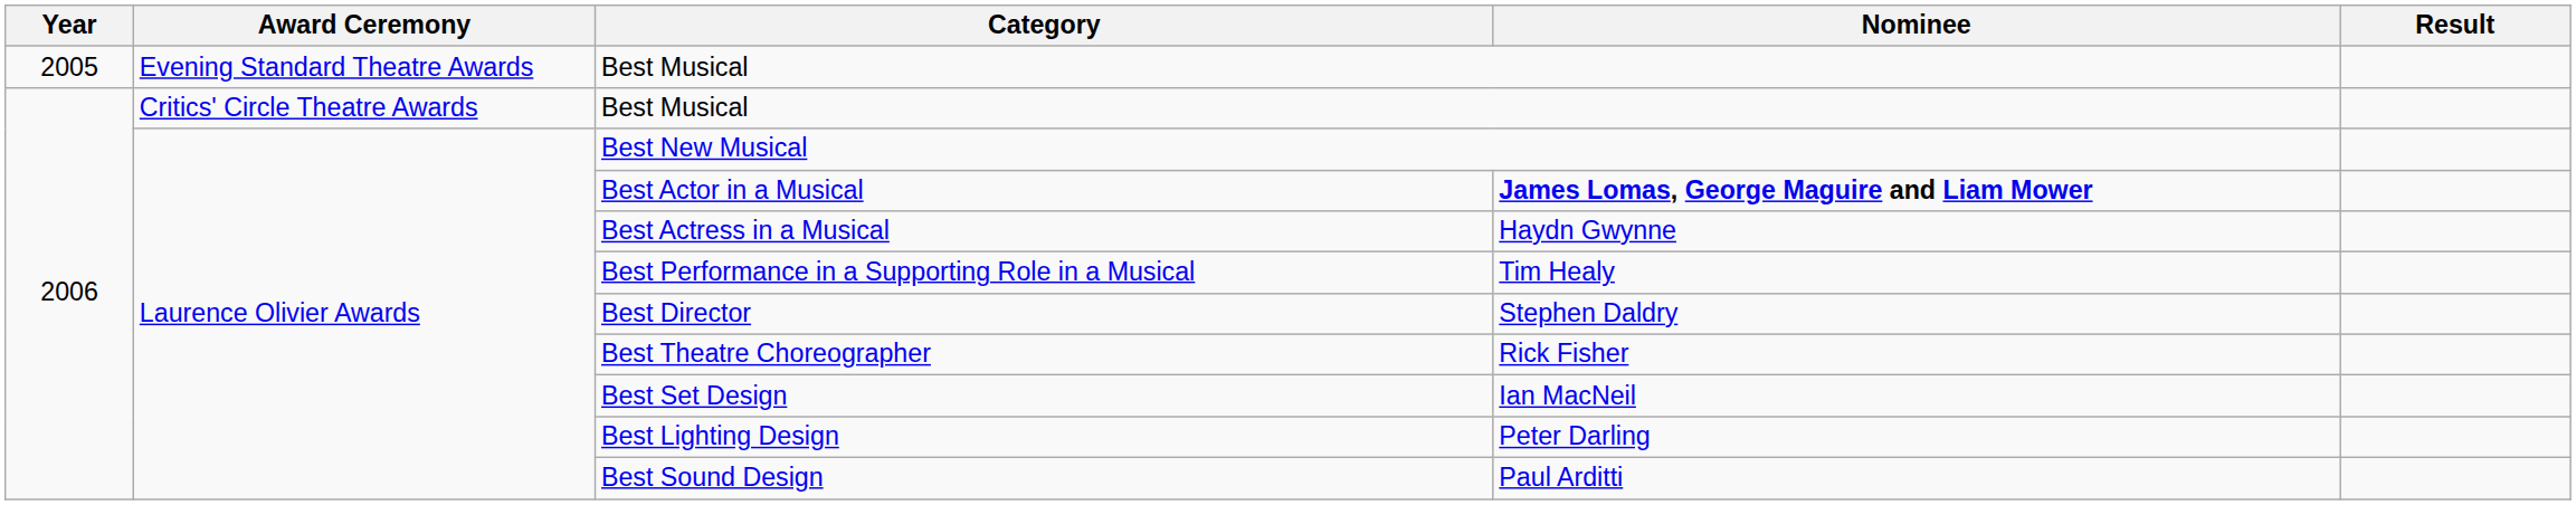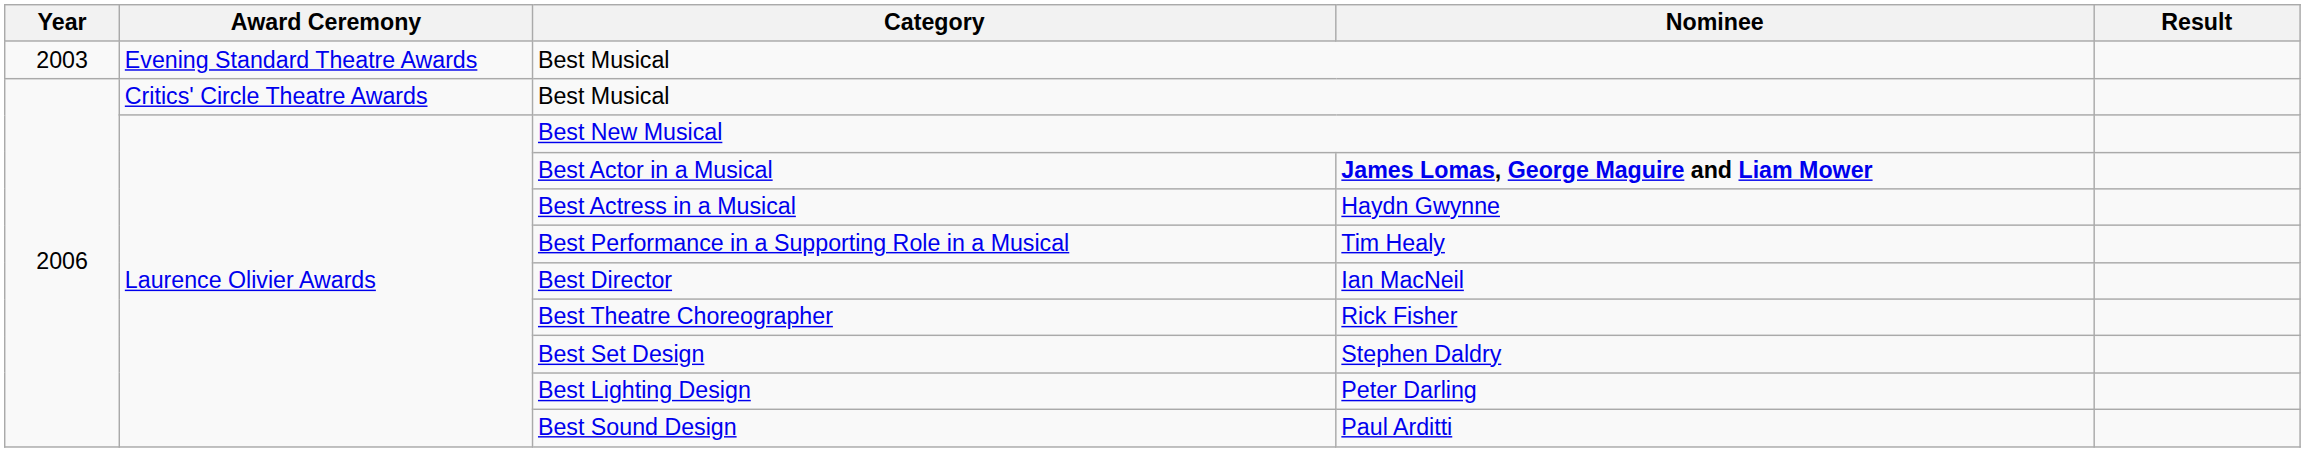Evening Standard Theatre Awards / Best Musical | Year: 2005 -> 2003
Best Director | Nominee: Stephen Daldry -> Ian MacNeil
Best Set Design | Nominee: Ian MacNeil -> Stephen Daldry
